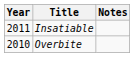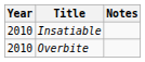Insatiable | Year: 2011 -> 2010
